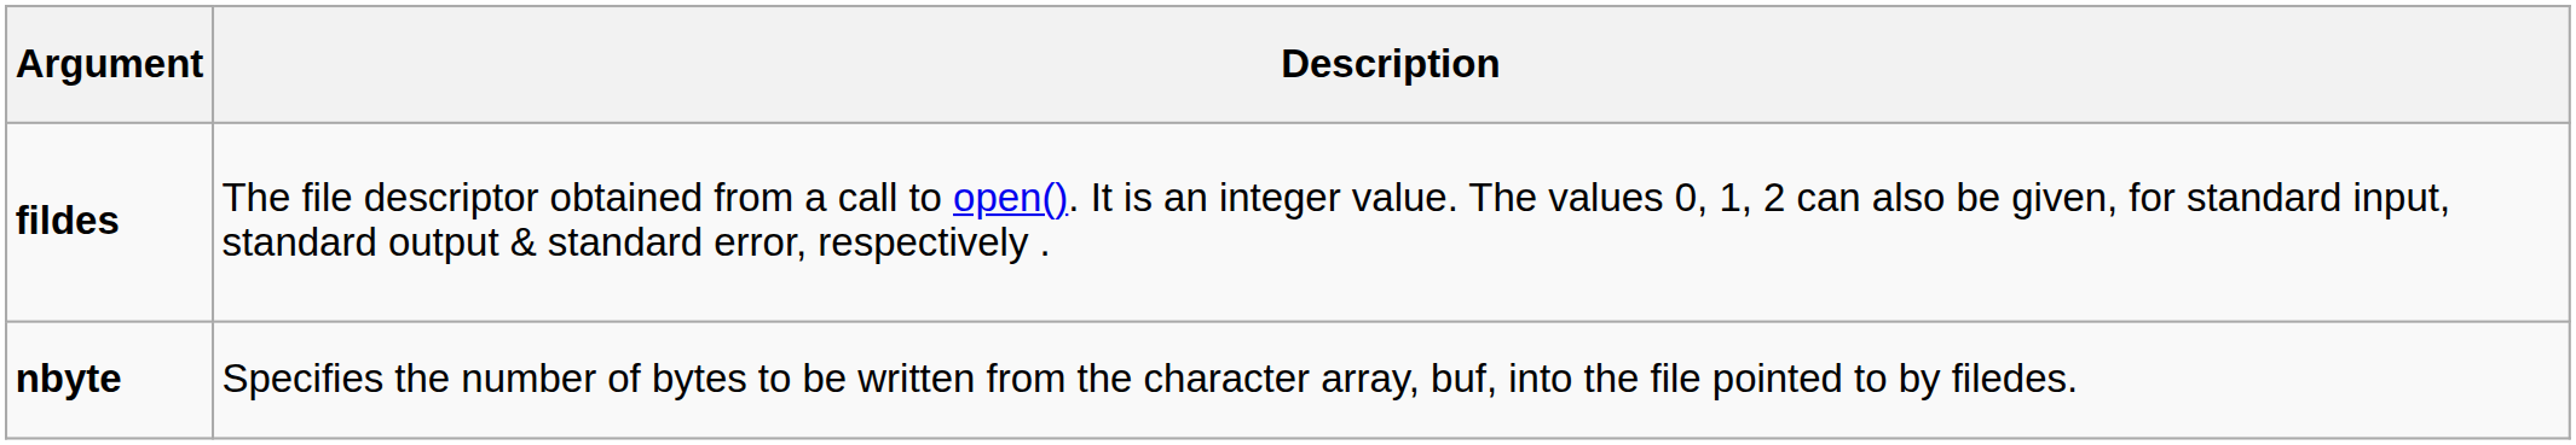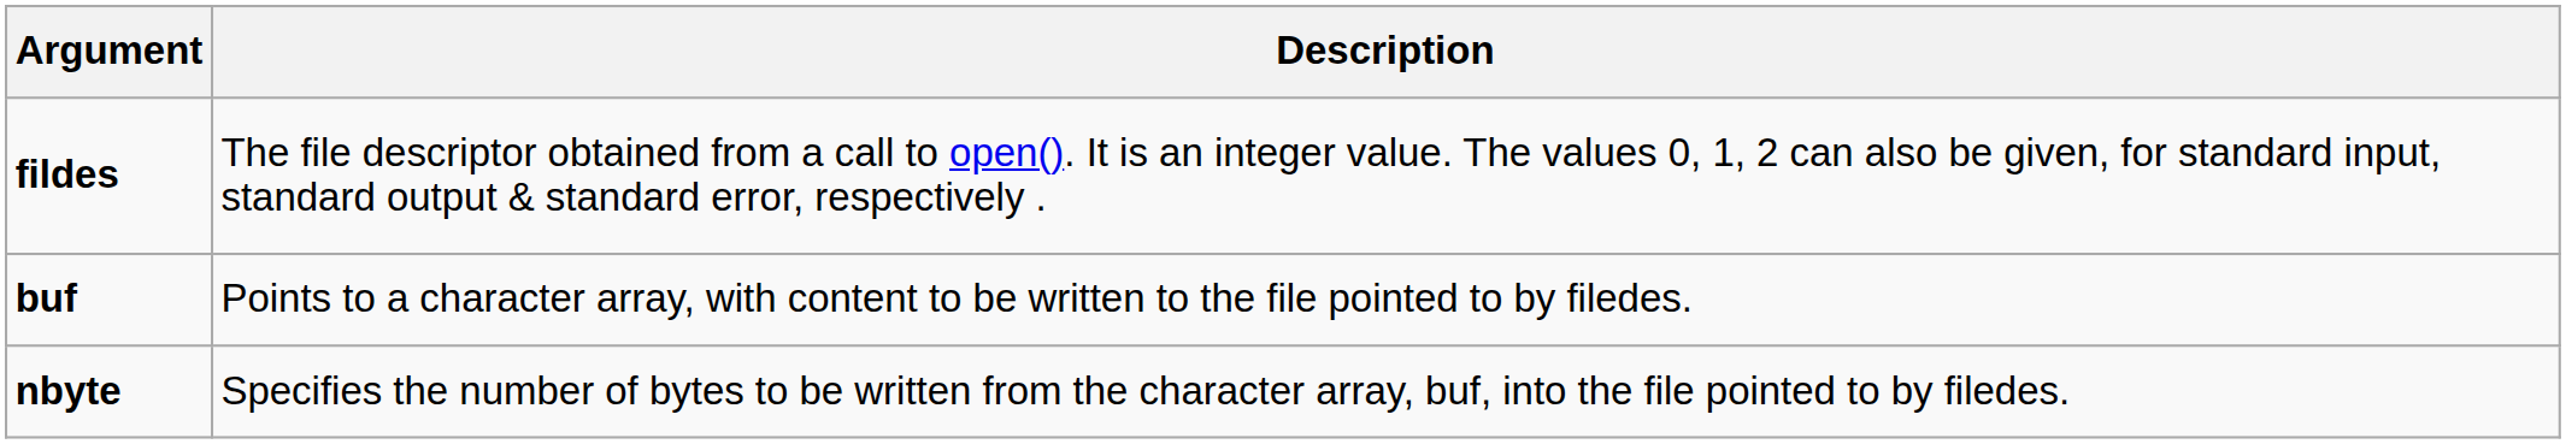+ row: buf | Points to a character array, with content to be written to the file pointed to by filedes.
